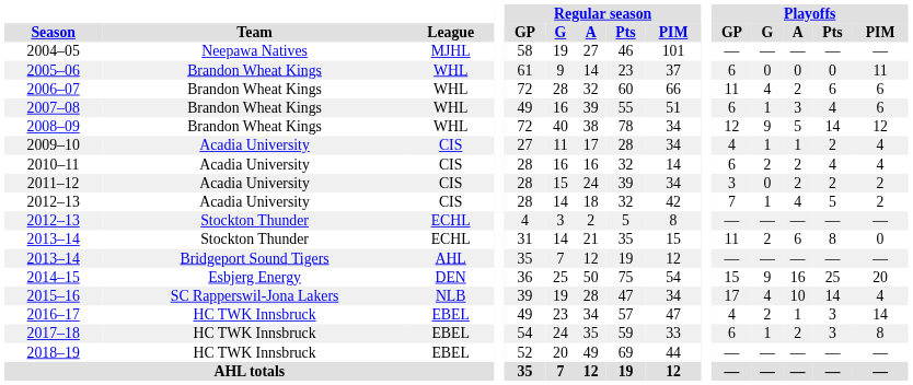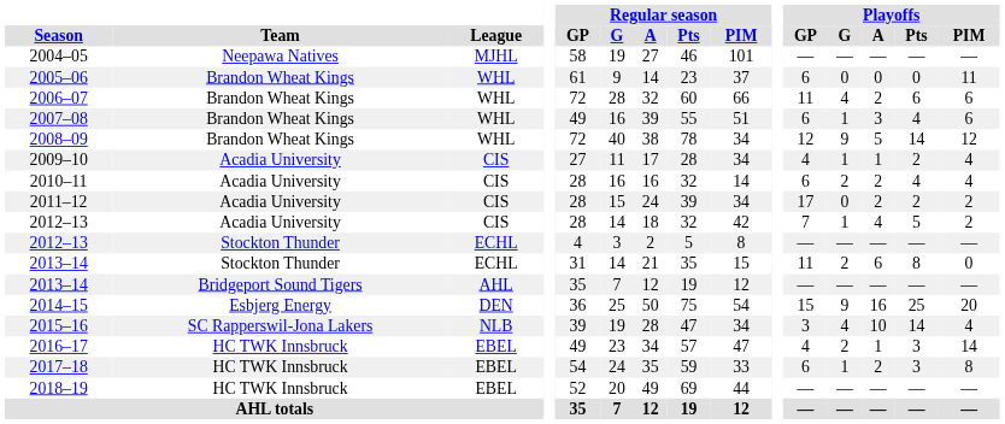2011–12 | Playoffs / GP: 3 -> 17
2015–16 | Playoffs / GP: 17 -> 3
